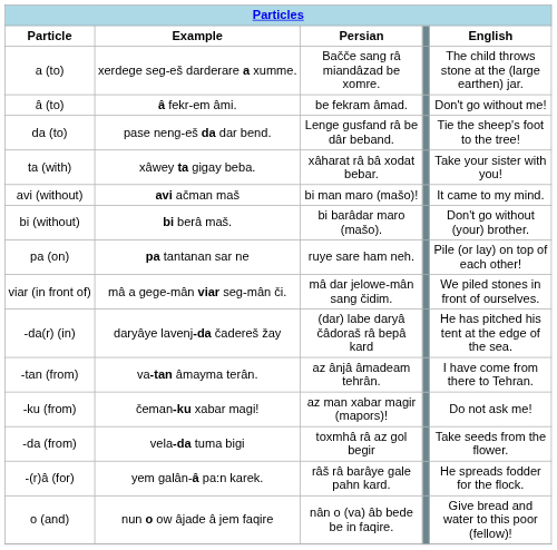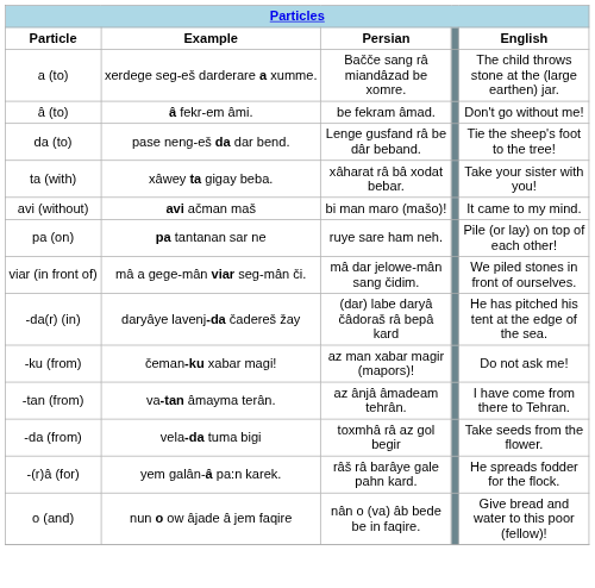- row: bi (without) | bi berâ maš. | bi barâdar maro (mašo). | Don't go without (your) brother.
rows swapped: -ku (from) <-> -tan (from)
